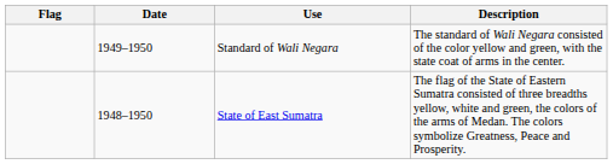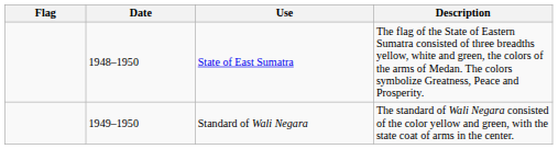rows swapped: State of East Sumatra <-> Standard of Wali Negara
